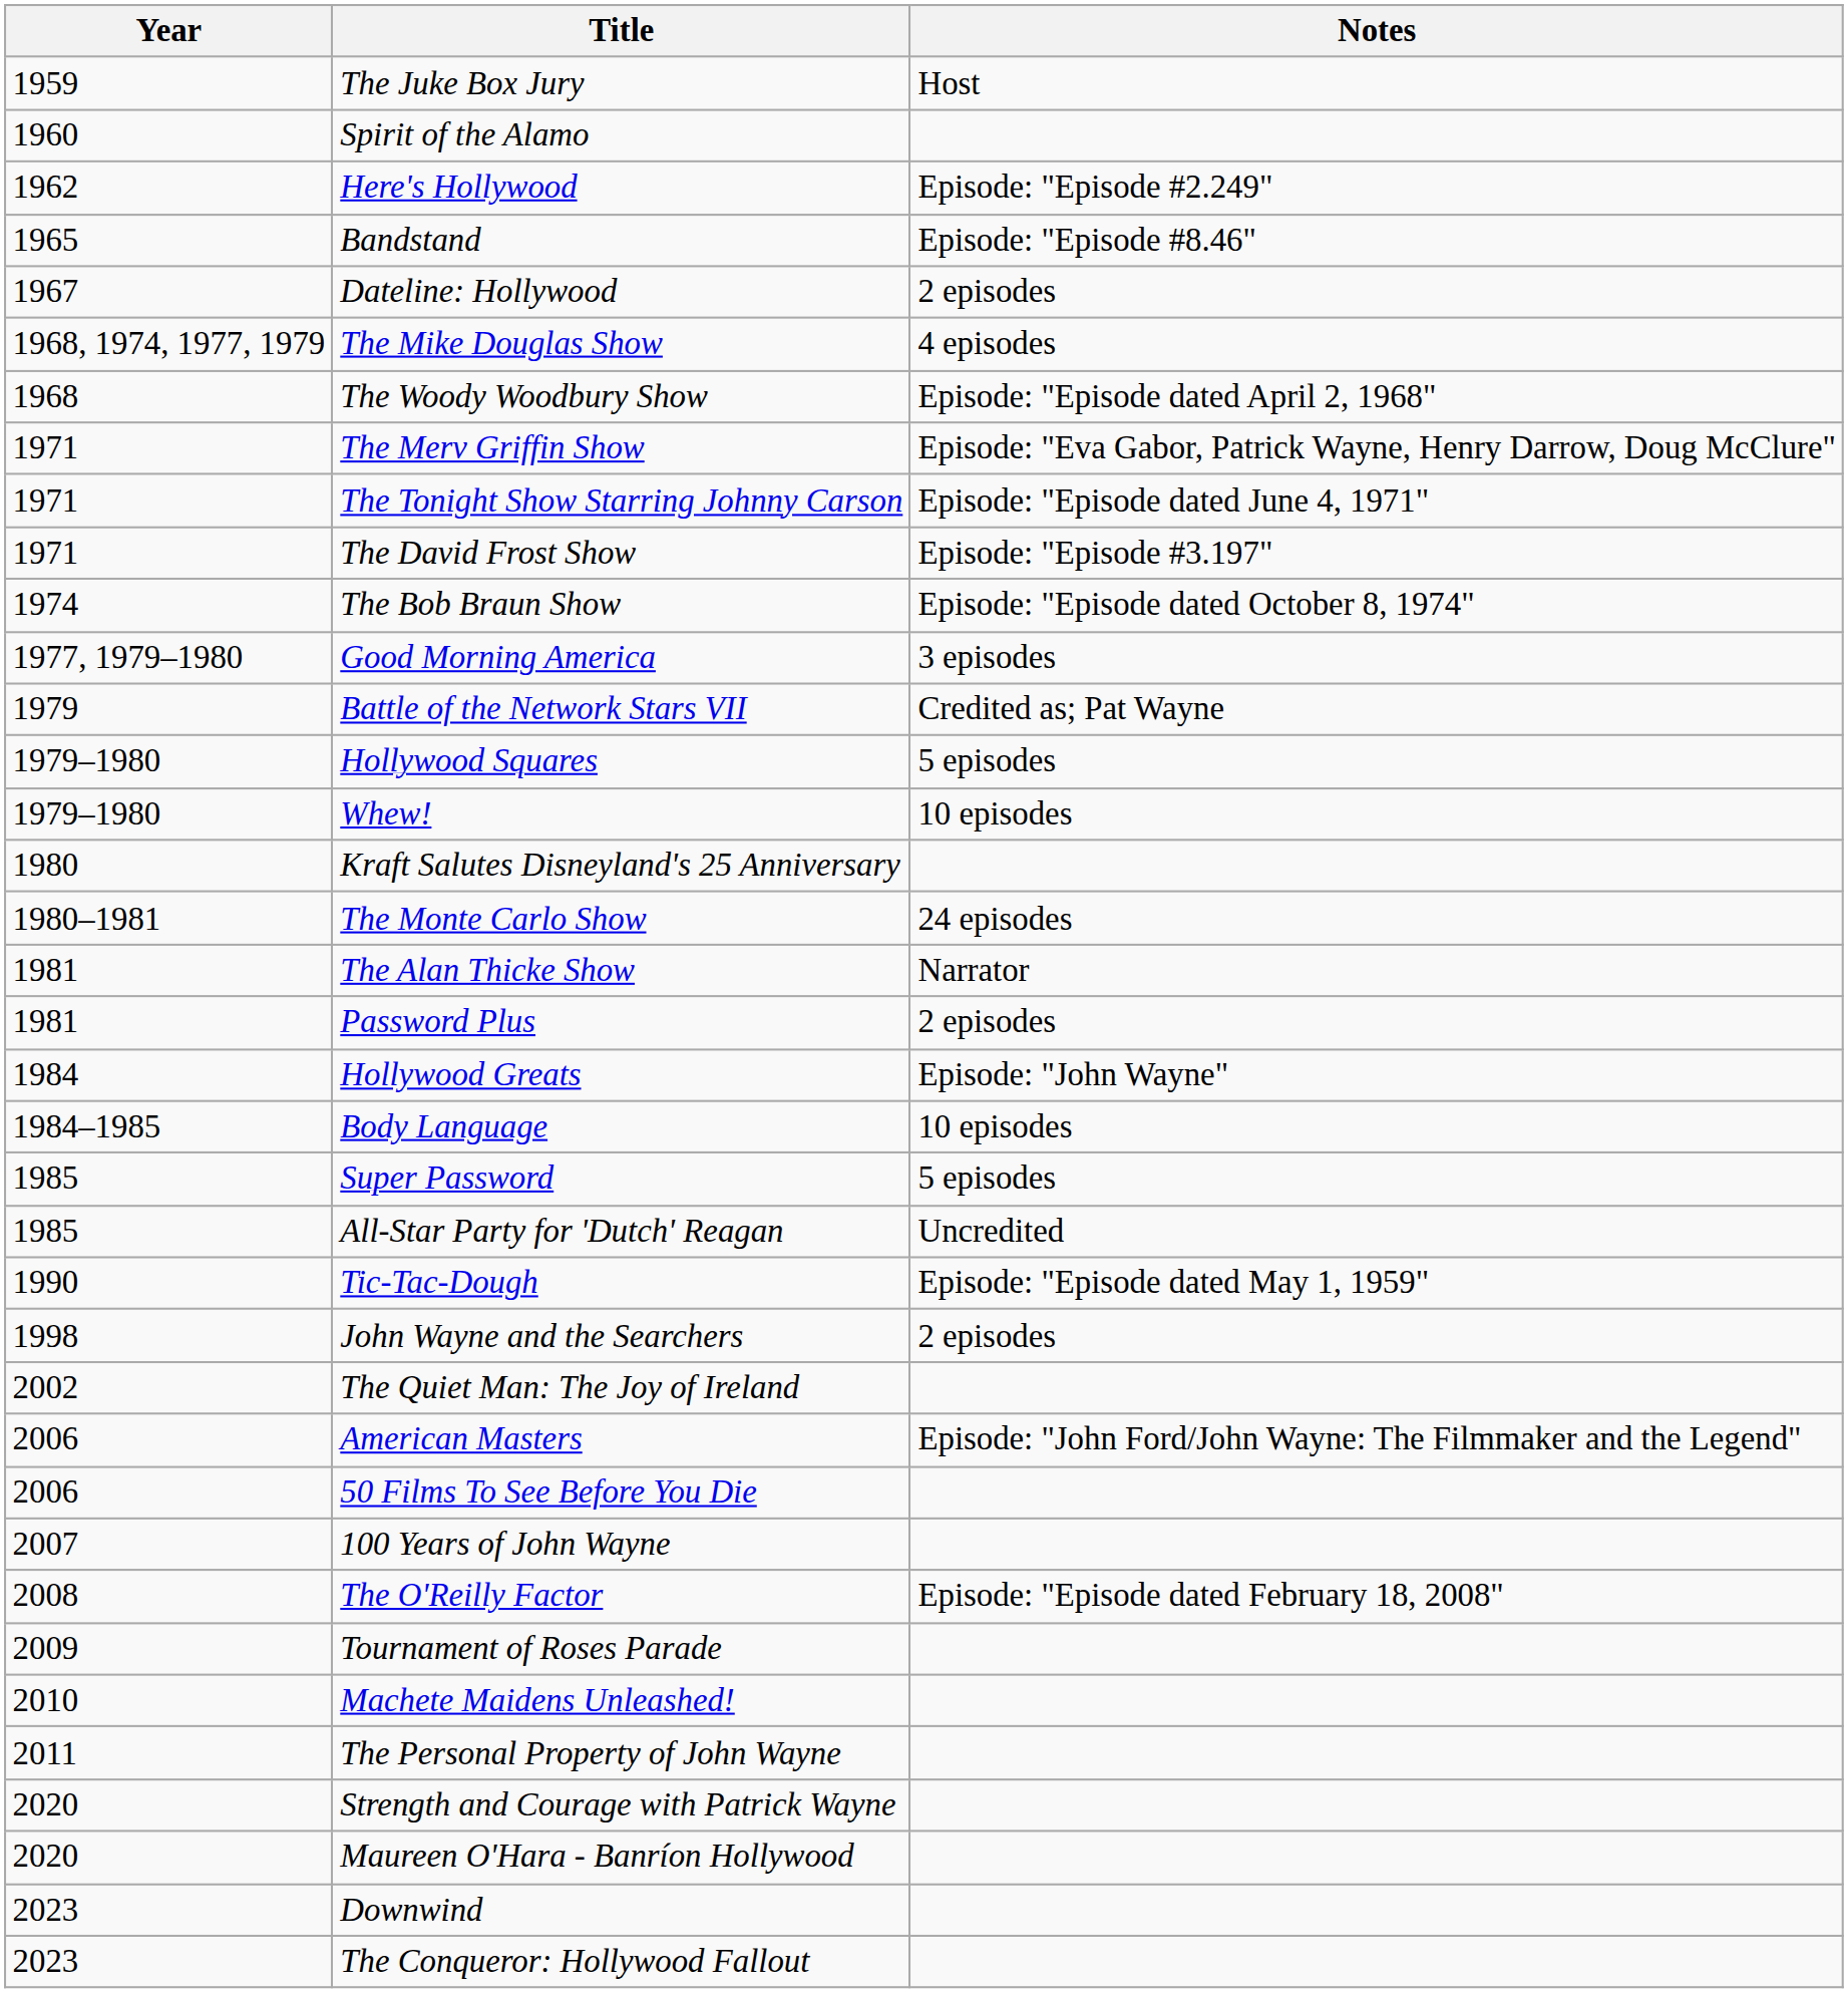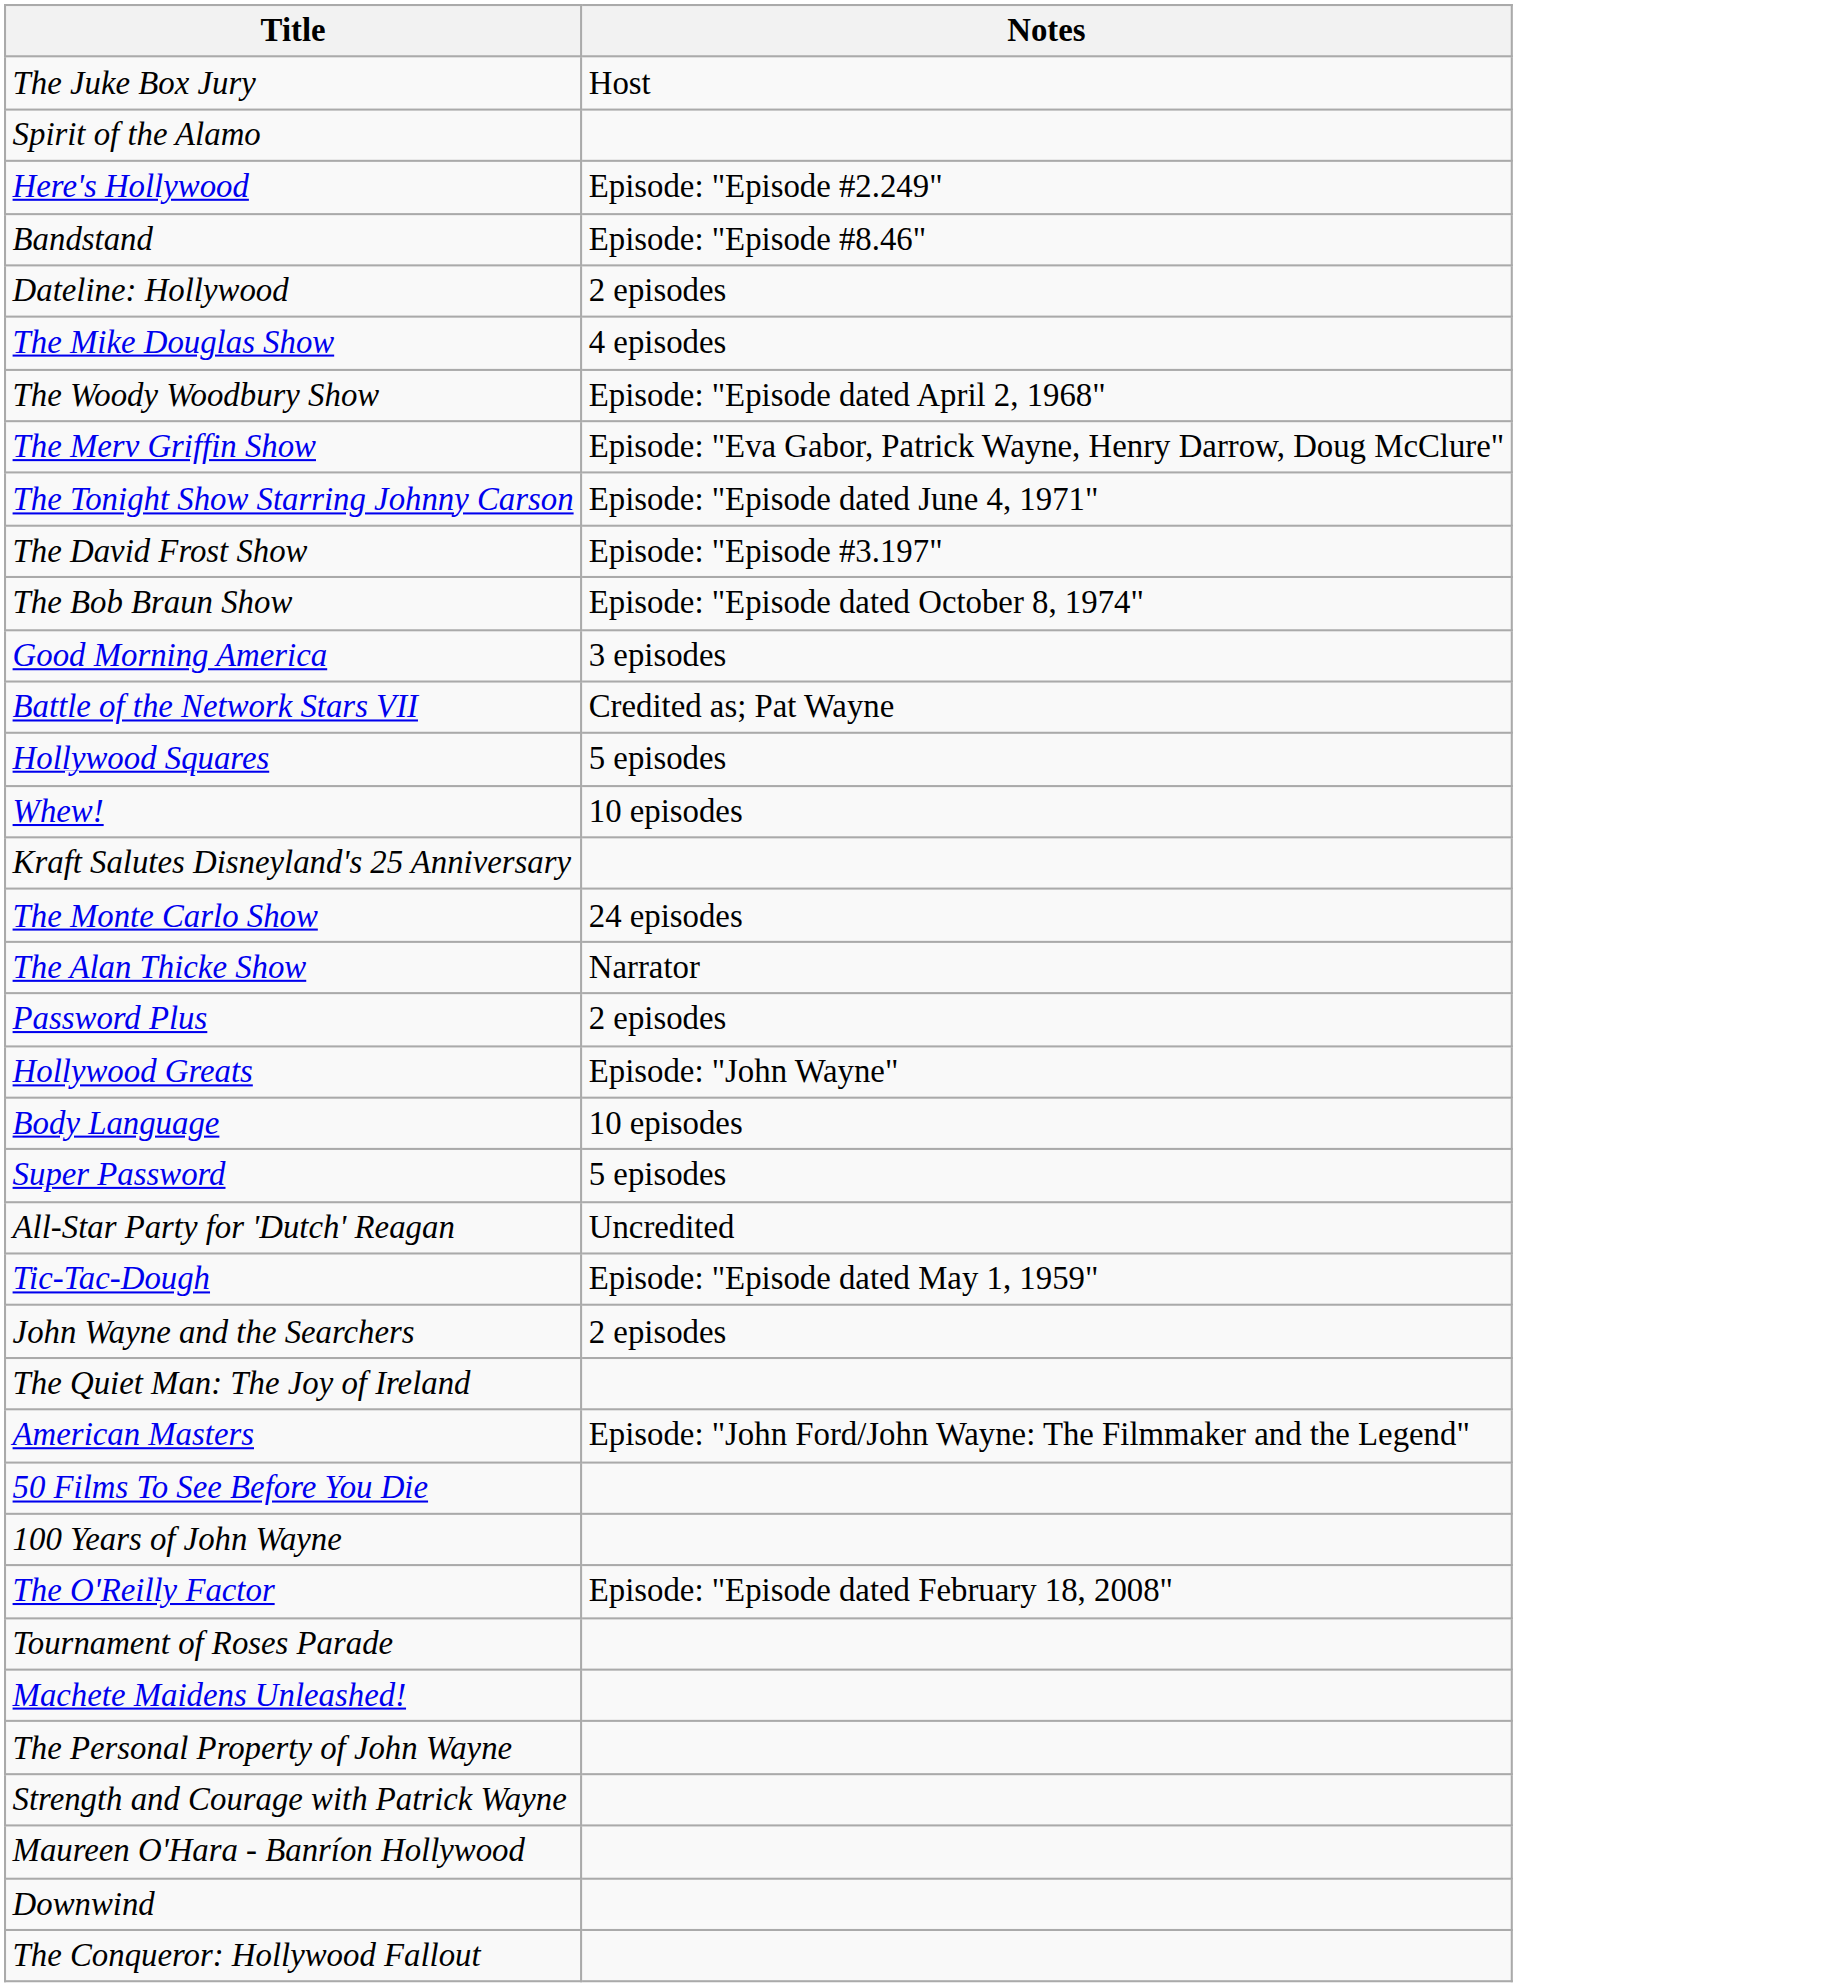- column: Year | 1959 | 1960 | 1962 | 1965 | 1967 | 1968, 1974, 1977, 1979 | 1968 | 1971 | 1971 | 1971 | 1974 | 1977, 1979–1980 | 1979 | 1979–1980 | 1979–1980 | 1980 | 1980–1981 | 1981 | 1981 | 1984 | 1984–1985 | 1985 | 1985 | 1990 | 1998 | 2002 | 2006 | 2006 | 2007 | 2008 | 2009 | 2010 | 2011 | 2020 | 2020 | 2023 | 2023
